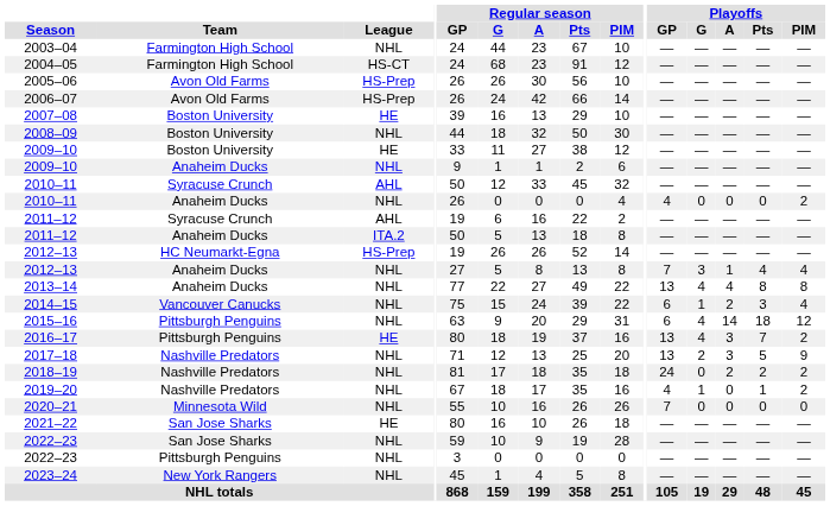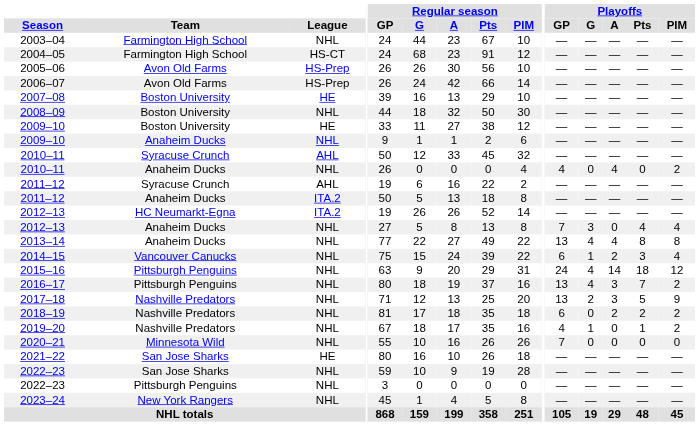2010–11 / Anaheim Ducks | Playoffs / A: 0 -> 4
2012–13 / HC Neumarkt-Egna | League: HS-Prep -> ITA.2
2012–13 / Anaheim Ducks | Playoffs / A: 1 -> 0
2015–16 | Playoffs / GP: 6 -> 24
2016–17 | League: HE -> NHL
2018–19 | Playoffs / GP: 24 -> 6
